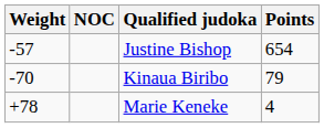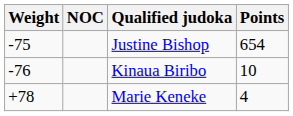Justine Bishop | Weight: -57 -> -75
Kinaua Biribo | Weight: -70 -> -76
Kinaua Biribo | Points: 79 -> 10
